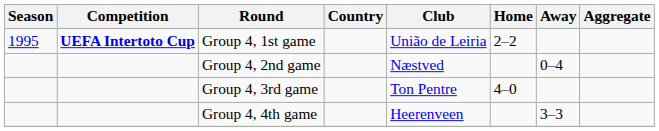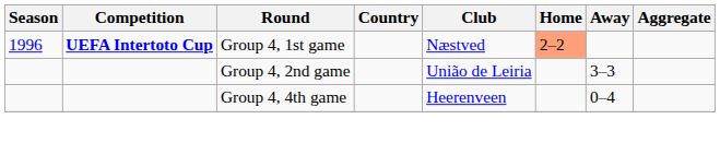Group 4, 1st game | Season: 1995 -> 1996
Group 4, 1st game | Club: União de Leiria -> Næstved
Group 4, 1st game | Home: no background -> lightsalmon background
Group 4, 2nd game | Club: Næstved -> União de Leiria
Group 4, 2nd game | Away: 0–4 -> 3–3
- row: Group 4, 3rd game | Ton Pentre | 4–0
Group 4, 4th game | Away: 3–3 -> 0–4
